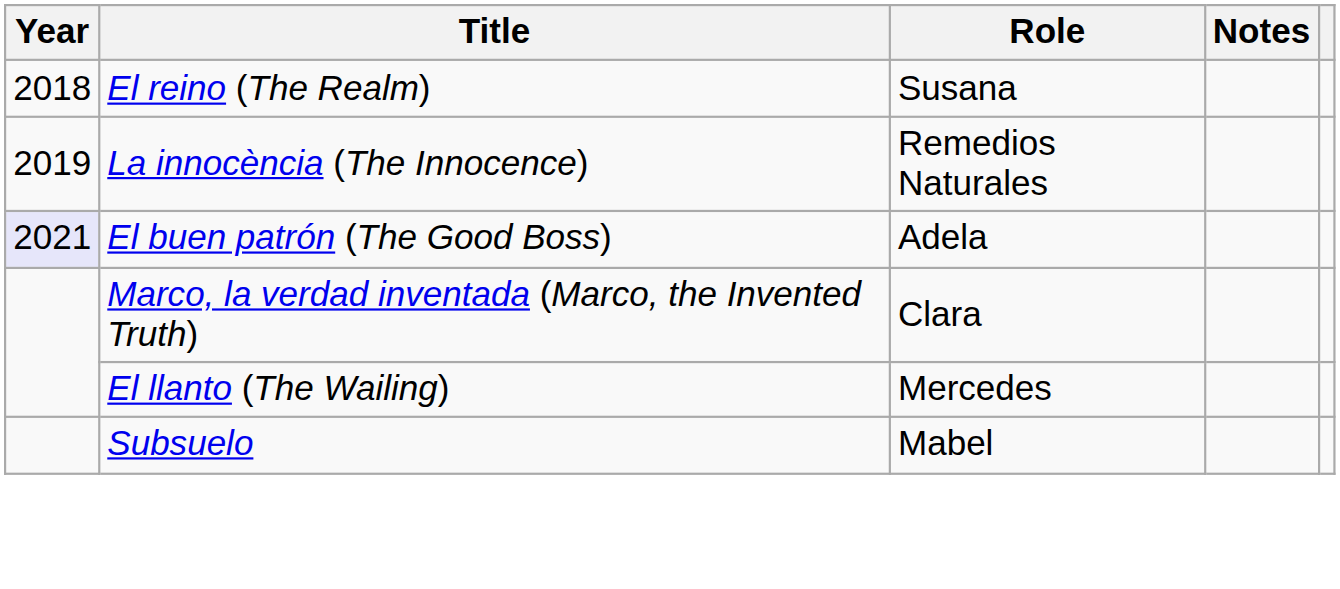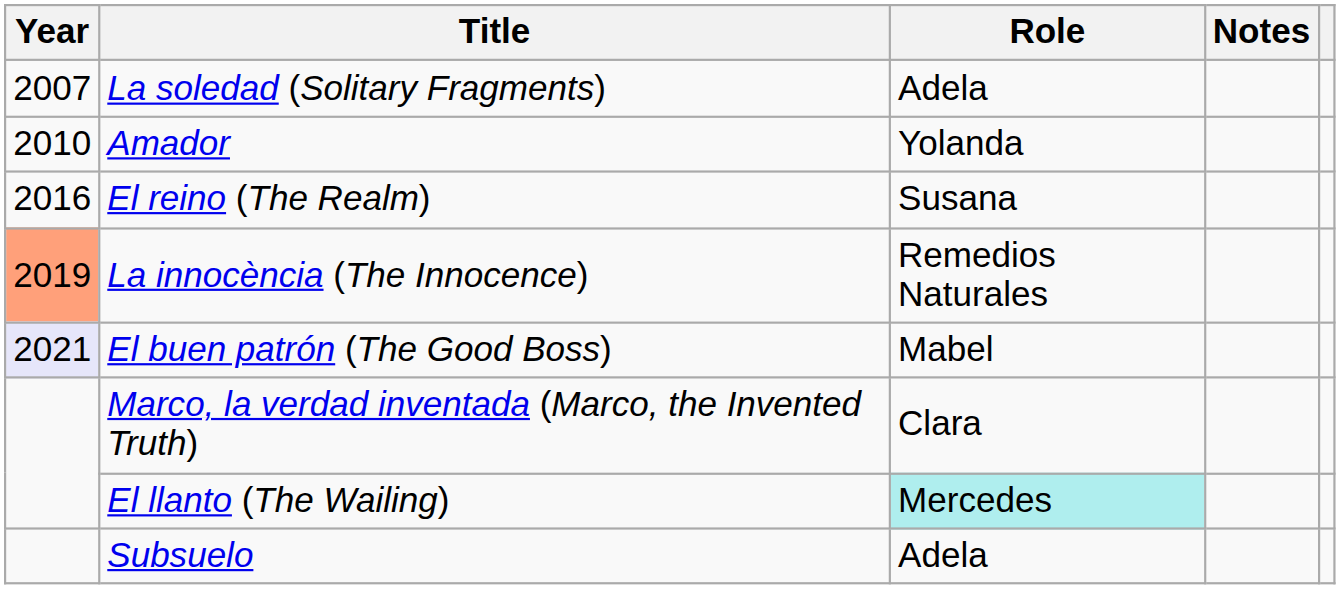+ row: 2007 | La soledad (Solitary Fragments) | Adela
+ row: 2010 | Amador | Yolanda
El reino (The Realm) | Year: 2018 -> 2016
La innocència (The Innocence) | Year: no background -> lightsalmon background
El buen patrón (The Good Boss) | Role: Adela -> Mabel
El llanto (The Wailing) | Role: no background -> paleturquoise background
Subsuelo | Role: Mabel -> Adela
